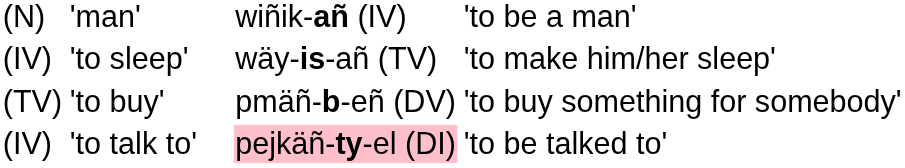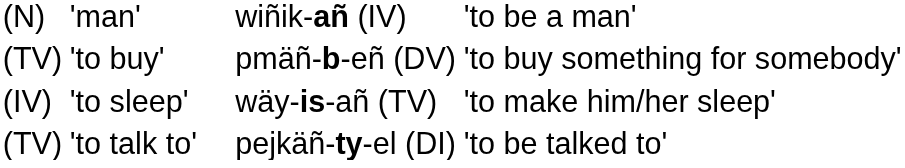rows swapped: 'to sleep' <-> 'to buy'
'to talk to' | column 1: (IV) -> (TV)
'to talk to' | column 7: pink background -> no background
